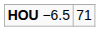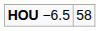HOU −6.5 | column 2: 71 -> 58
